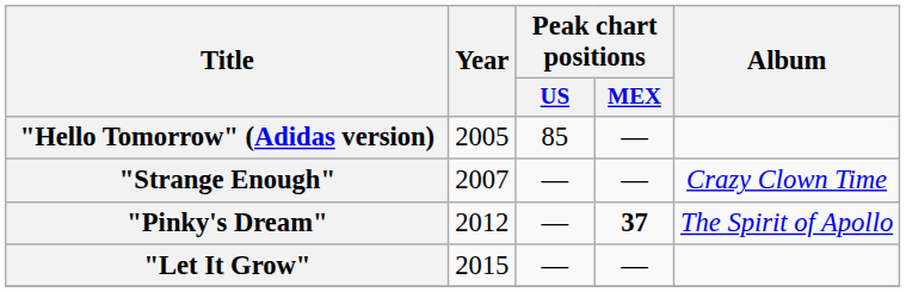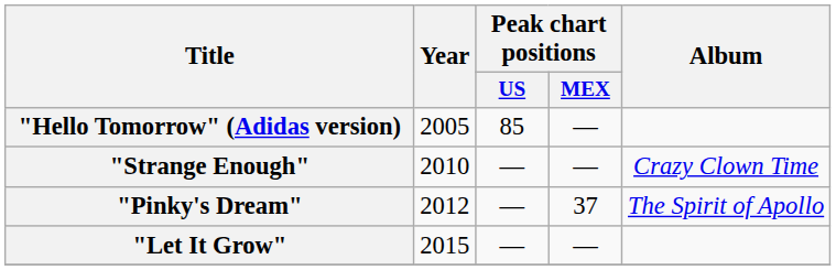"Strange Enough" | Year: 2007 -> 2010
"Pinky's Dream" | Peak chart positions / MEX: bold -> normal
